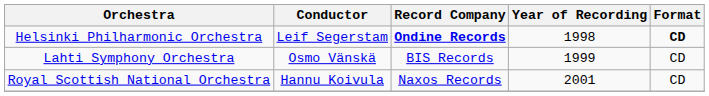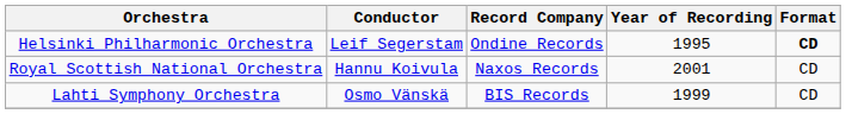Helsinki Philharmonic Orchestra | Record Company: bold -> normal
Helsinki Philharmonic Orchestra | Year of Recording: 1998 -> 1995
rows swapped: Lahti Symphony Orchestra <-> Royal Scottish National Orchestra
